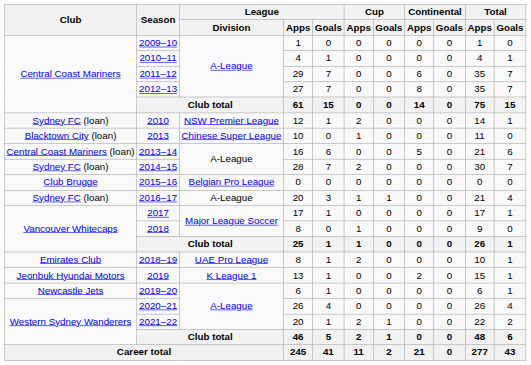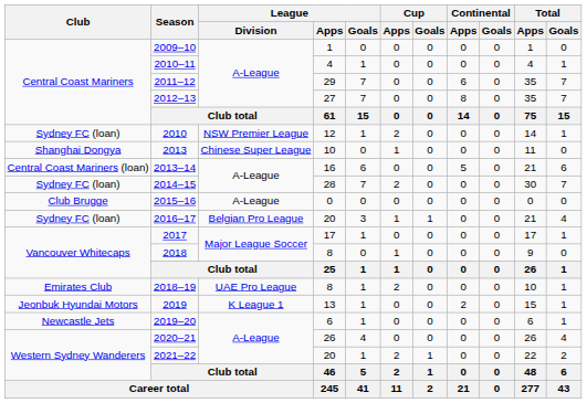2013 | Club: Blacktown City (loan) -> Shanghai Dongya
2015–16 | League / Division: Belgian Pro League -> A-League
2016–17 | League / Division: A-League -> Belgian Pro League
